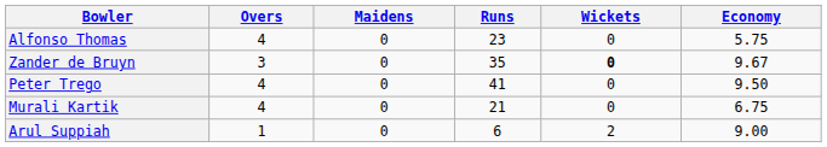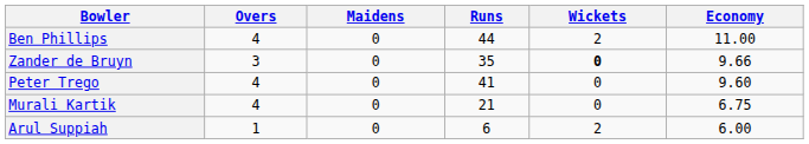- row: Alfonso Thomas | 4 | 0 | 23 | 0 | 5.75
+ row: Ben Phillips | 4 | 0 | 44 | 2 | 11.00
Zander de Bruyn | Economy: 9.67 -> 9.66
Peter Trego | Economy: 9.50 -> 9.60
Arul Suppiah | Economy: 9.00 -> 6.00
